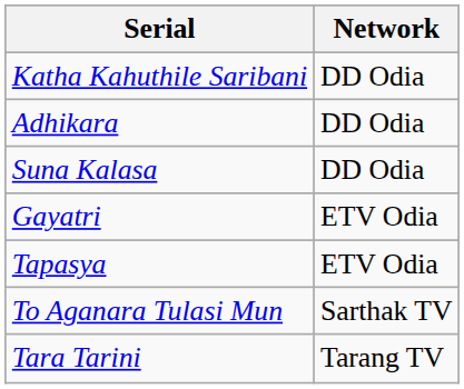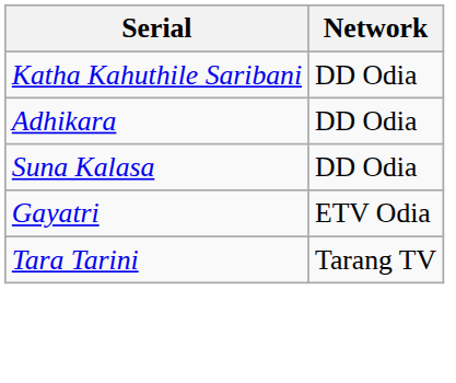- row: Tapasya | ETV Odia
- row: To Aganara Tulasi Mun | Sarthak TV
